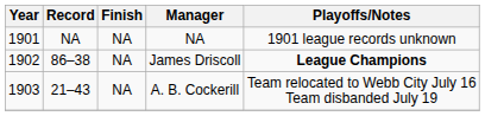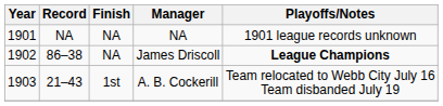A. B. Cockerill | Finish: NA -> 1st
